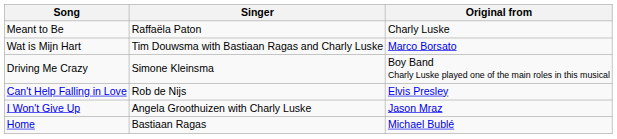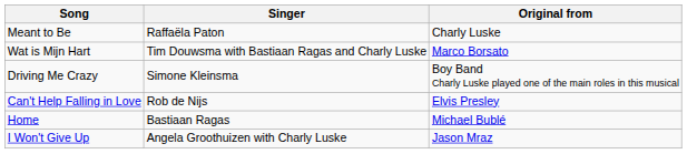rows swapped: I Won't Give Up <-> Home
